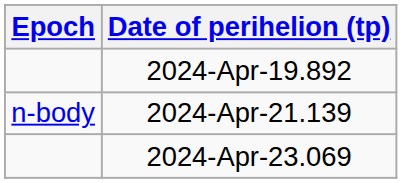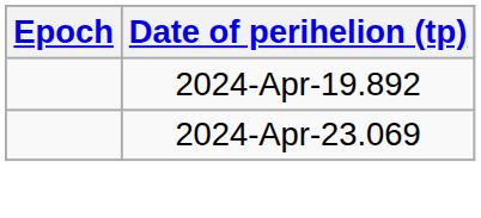- row: n-body | 2024-Apr-21.139
